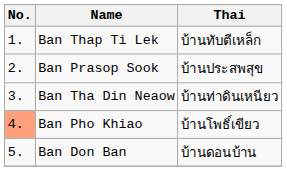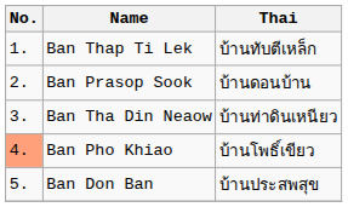Ban Prasop Sook | Thai: บ้านประสพสุข -> บ้านดอนบ้าน
Ban Don Ban | Thai: บ้านดอนบ้าน -> บ้านประสพสุข
